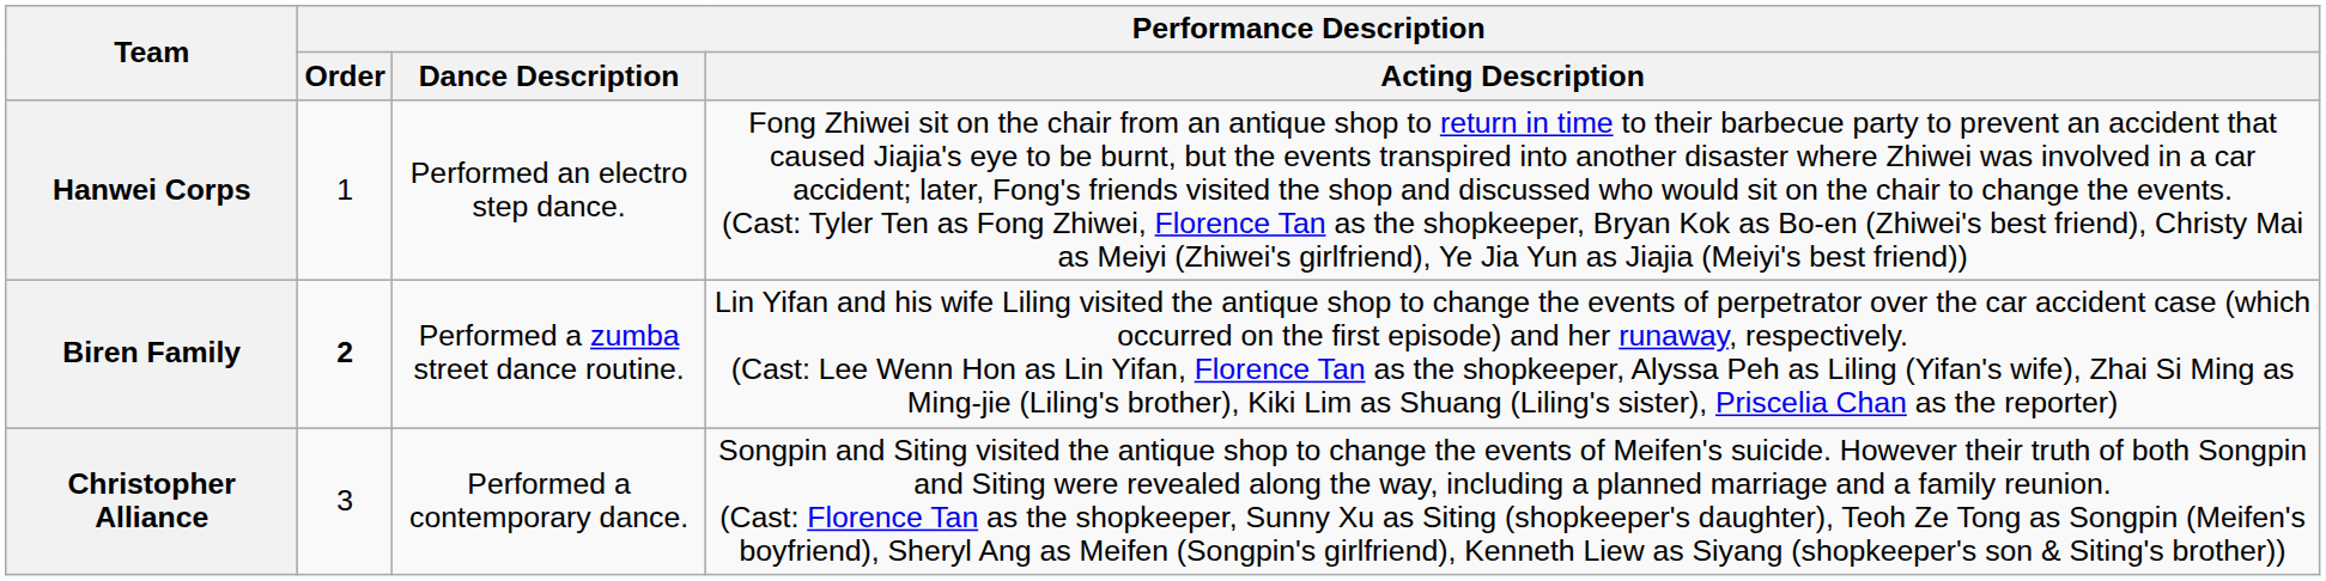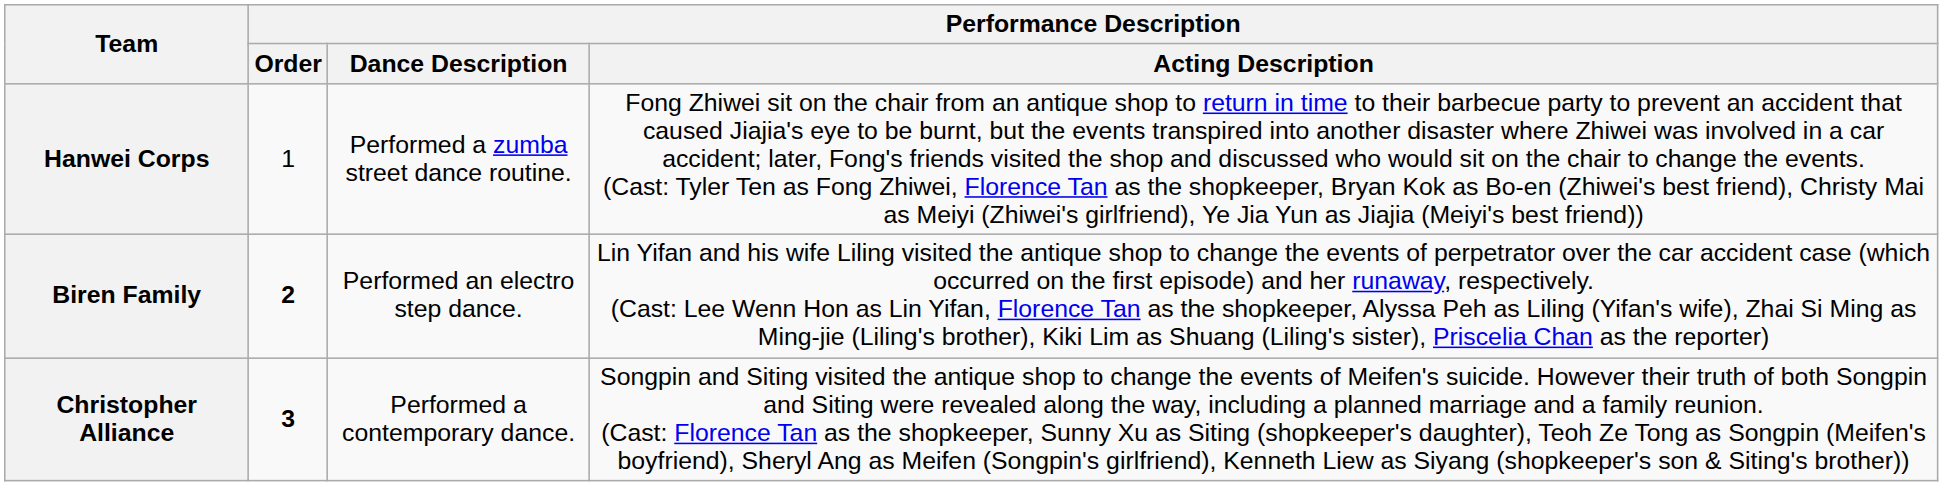Hanwei Corps | Performance Description / Dance Description: Performed an electro step dance. -> Performed a zumba street dance routine.
Biren Family | Performance Description / Dance Description: Performed a zumba street dance routine. -> Performed an electro step dance.
Christopher Alliance | Performance Description / Order: normal -> bold
